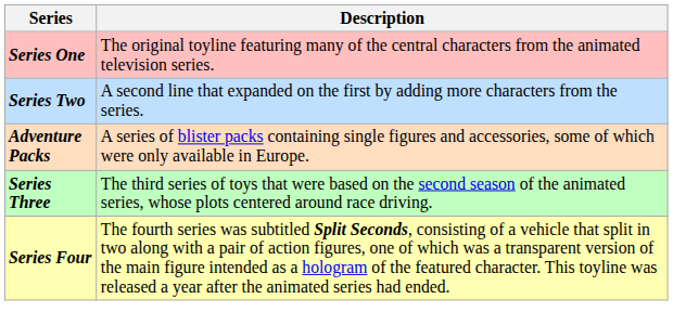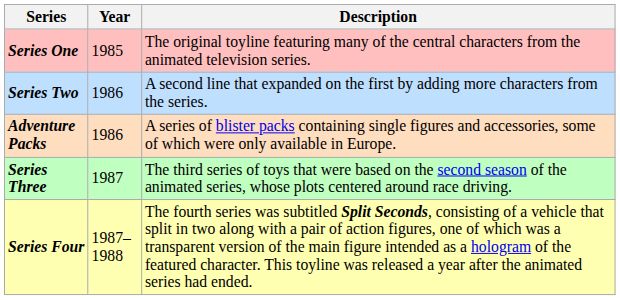+ column: Year | 1985 | 1986 | 1986 | 1987 | 1987–1988
